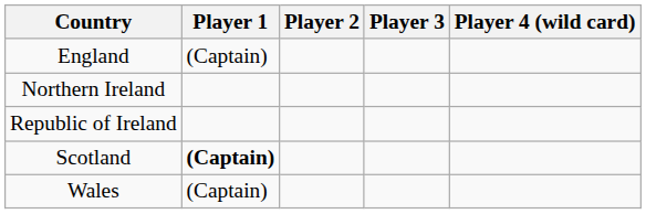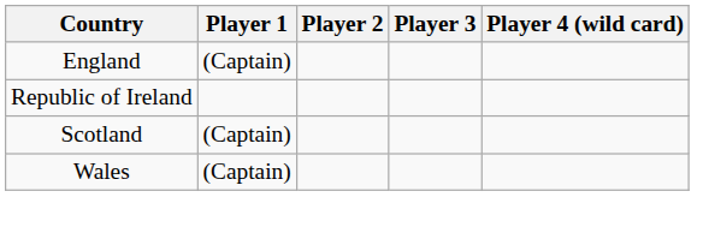- row: Northern Ireland
Scotland | Player 1: bold -> normal
